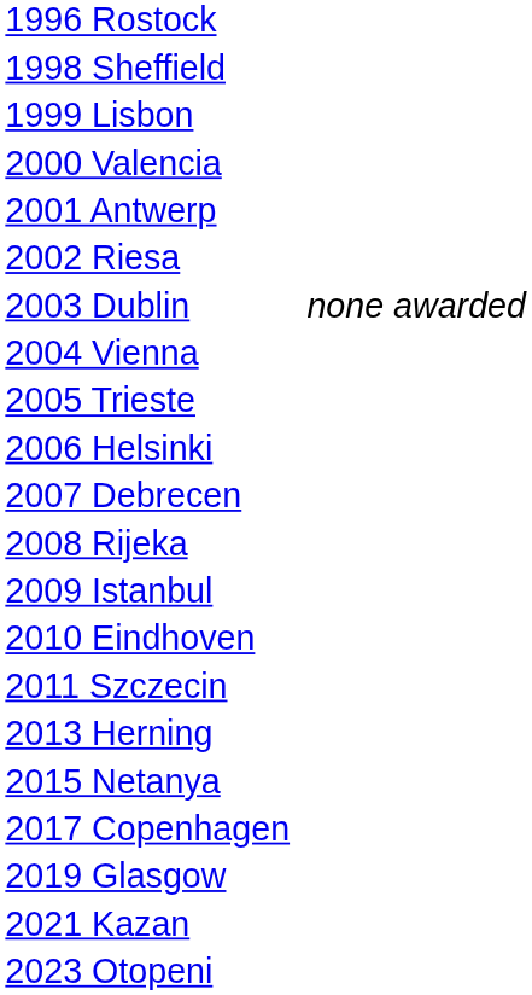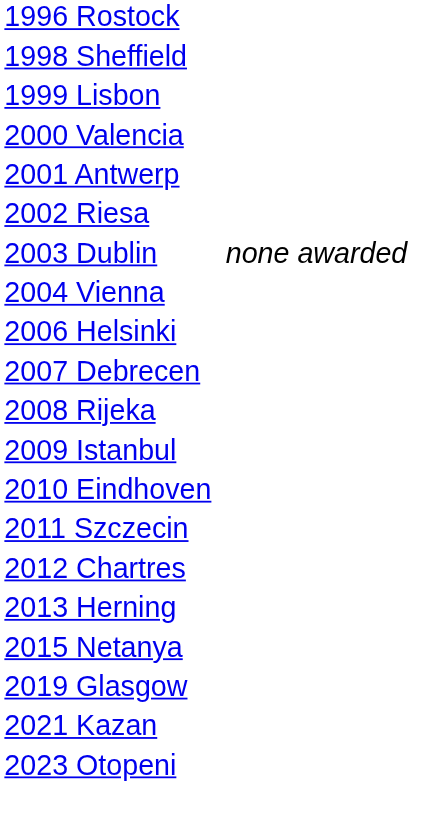- row: 2005 Trieste
+ row: 2012 Chartres
- row: 2017 Copenhagen
